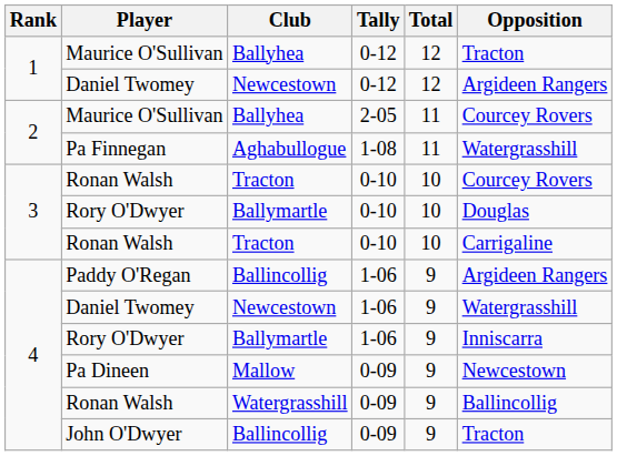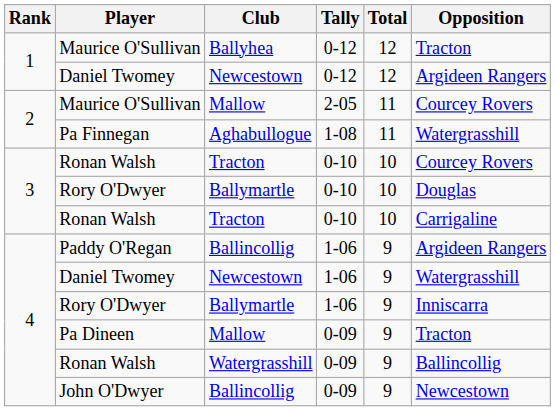Maurice O'Sullivan / 2-05 | Club: Ballyhea -> Mallow
Pa Dineen | Opposition: Newcestown -> Tracton
John O'Dwyer | Opposition: Tracton -> Newcestown
